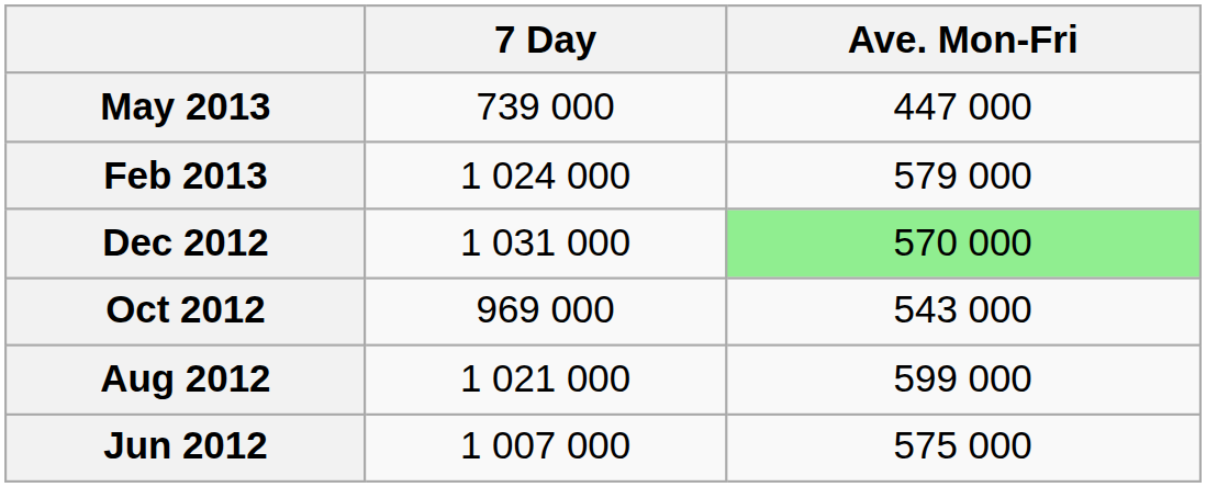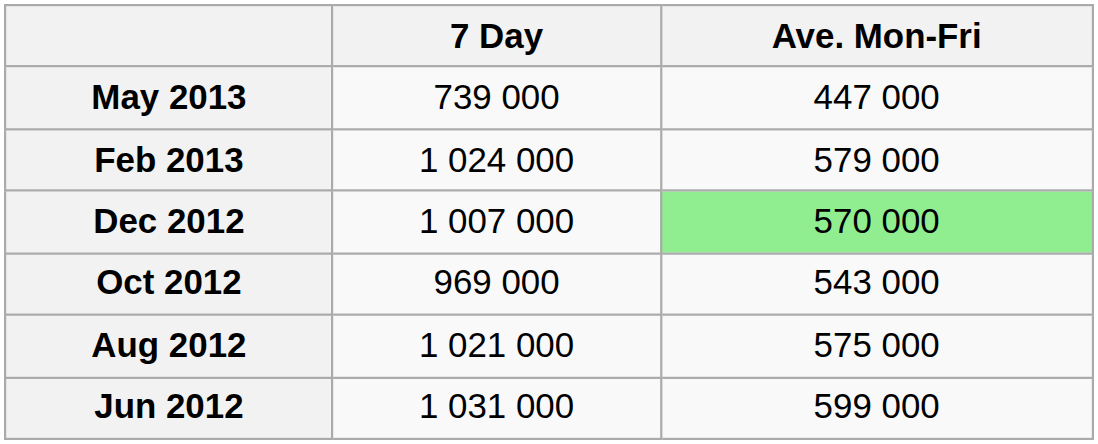Dec 2012 | 7 Day: 1 031 000 -> 1 007 000
Aug 2012 | Ave. Mon-Fri: 599 000 -> 575 000
Jun 2012 | 7 Day: 1 007 000 -> 1 031 000
Jun 2012 | Ave. Mon-Fri: 575 000 -> 599 000
